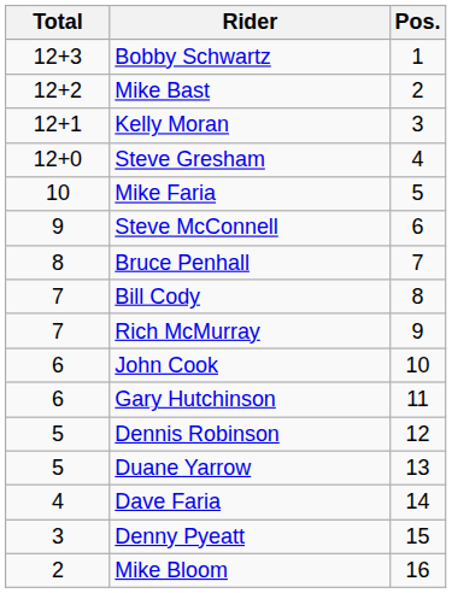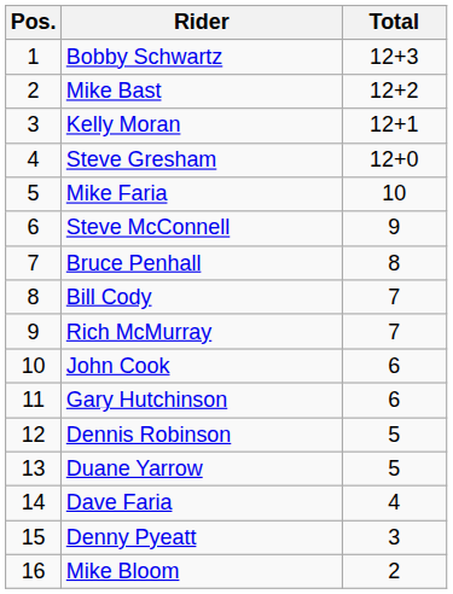columns swapped: Pos. <-> Total
